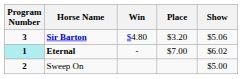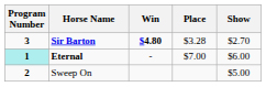Sir Barton | Win: normal -> bold
Sir Barton | Place: $3.20 -> $3.28
Sir Barton | Show: $5.06 -> $2.70
Eternal | Show: $6.02 -> $6.00
